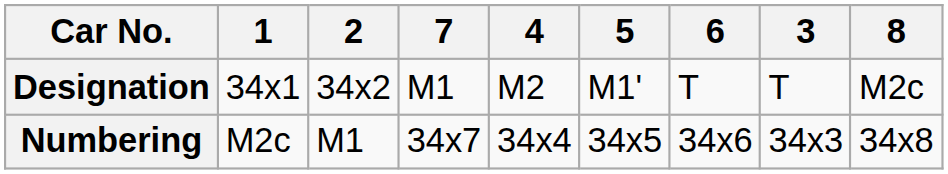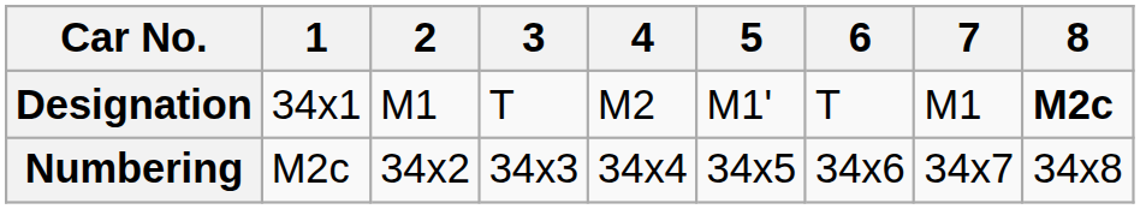columns swapped: 3 <-> 7
Designation | 2: 34x2 -> M1
Designation | 8: normal -> bold
Numbering | 2: M1 -> 34x2
